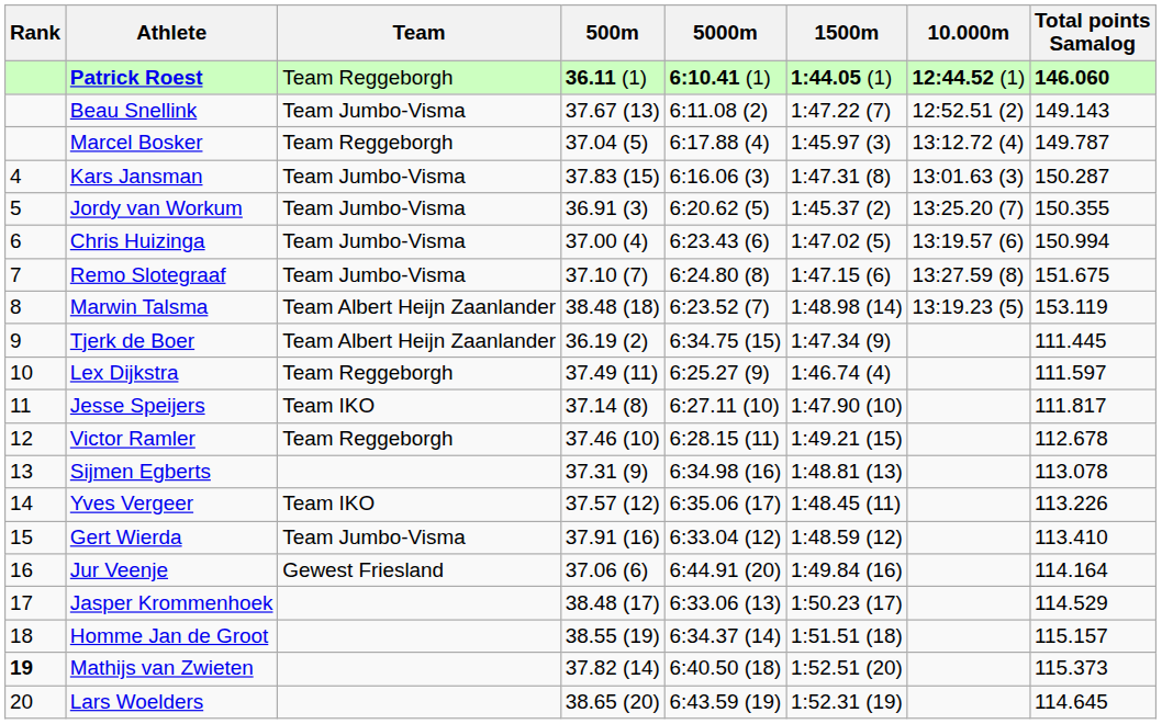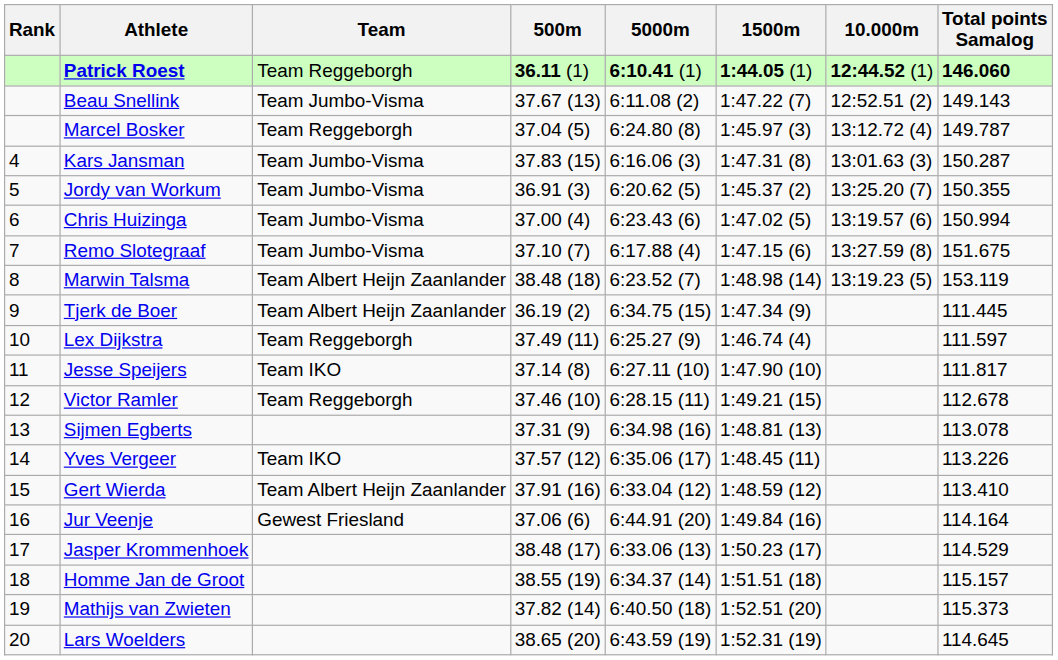Marcel Bosker | 5000m: 6:17.88 (4) -> 6:24.80 (8)
Remo Slotegraaf | 5000m: 6:24.80 (8) -> 6:17.88 (4)
Gert Wierda | Team: Team Jumbo-Visma -> Team Albert Heijn Zaanlander
Mathijs van Zwieten | Rank: bold -> normal
